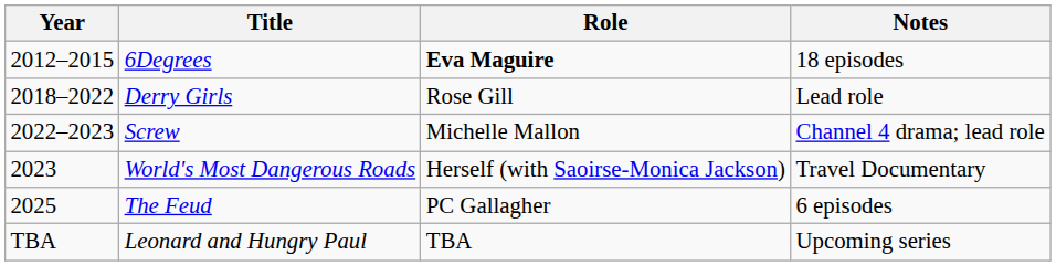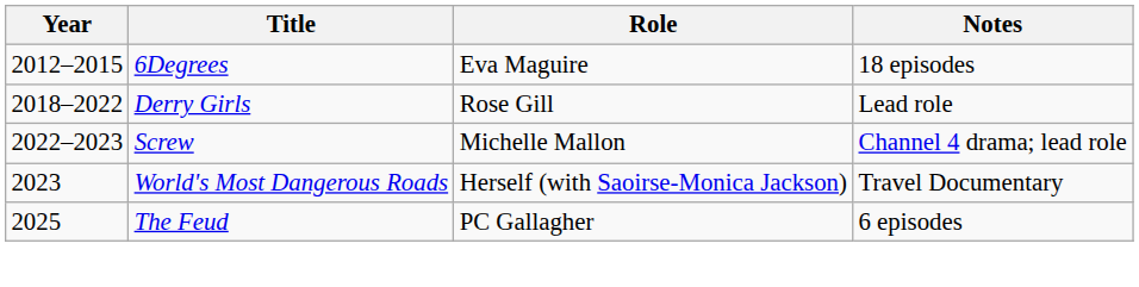6Degrees | Role: bold -> normal
- row: TBA | Leonard and Hungry Paul | TBA | Upcoming series
